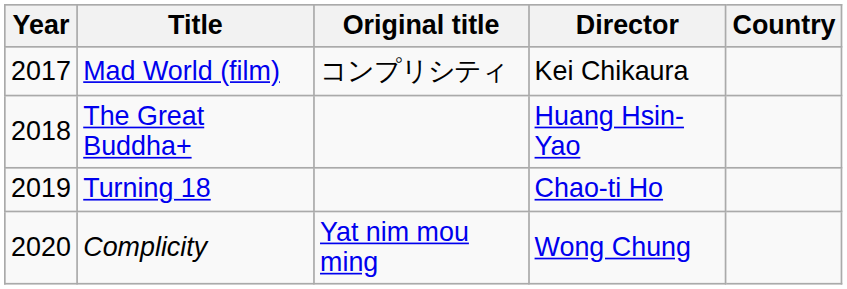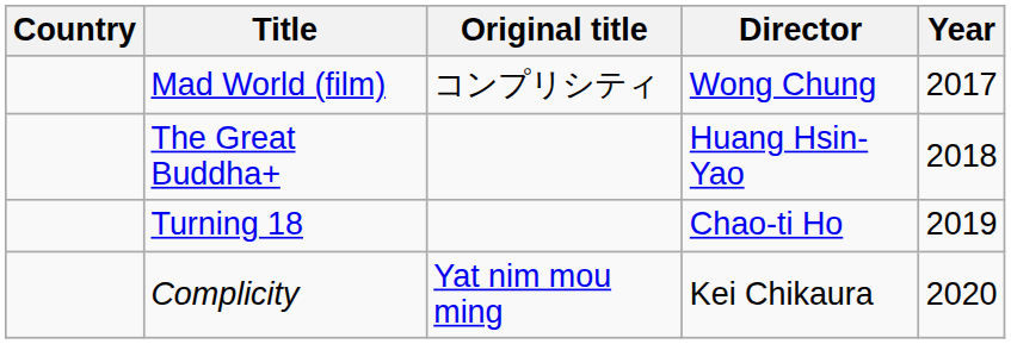columns swapped: Year <-> Country
Mad World (film) | Director: Kei Chikaura -> Wong Chung
Complicity | Director: Wong Chung -> Kei Chikaura
